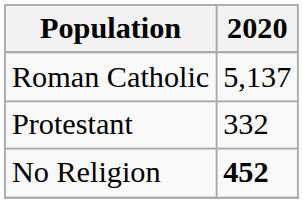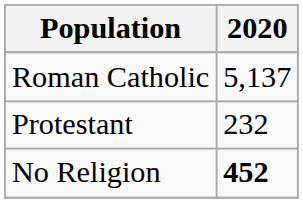Protestant | 2020: 332 -> 232
